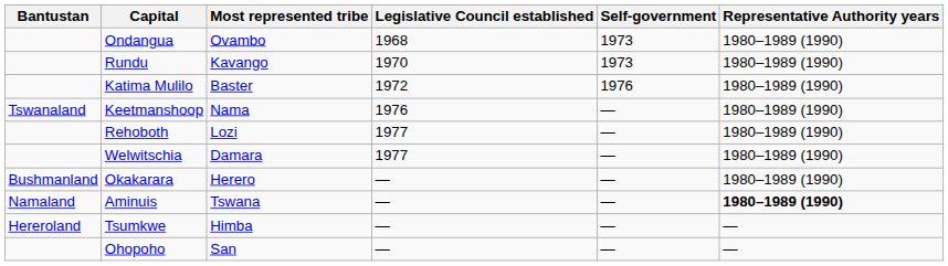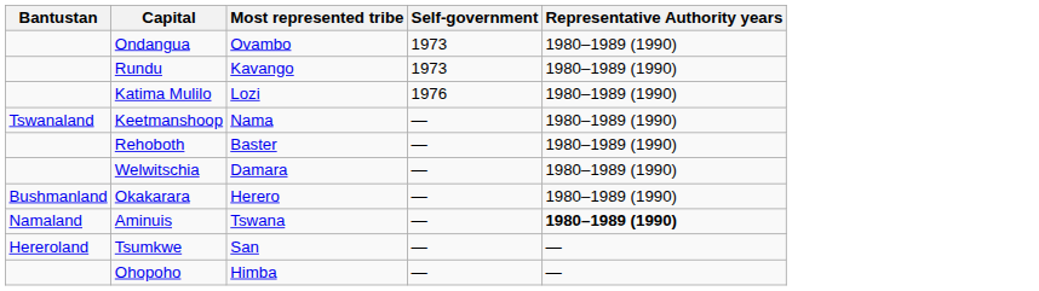- column: Legislative Council established | 1968 | 1970 | 1972 | 1976 | 1977 | 1977 | — | — | — | —
Katima Mulilo | Most represented tribe: Baster -> Lozi
Rehoboth | Most represented tribe: Lozi -> Baster
Tsumkwe | Most represented tribe: Himba -> San
Ohopoho | Most represented tribe: San -> Himba
